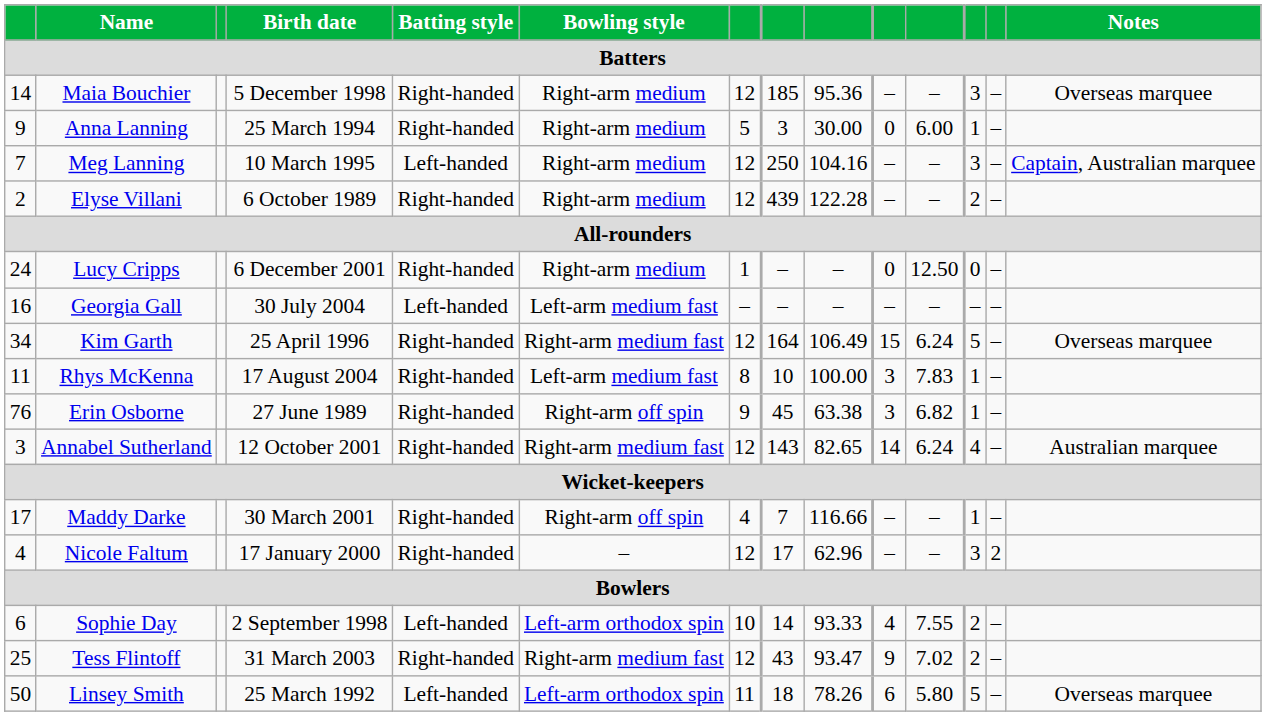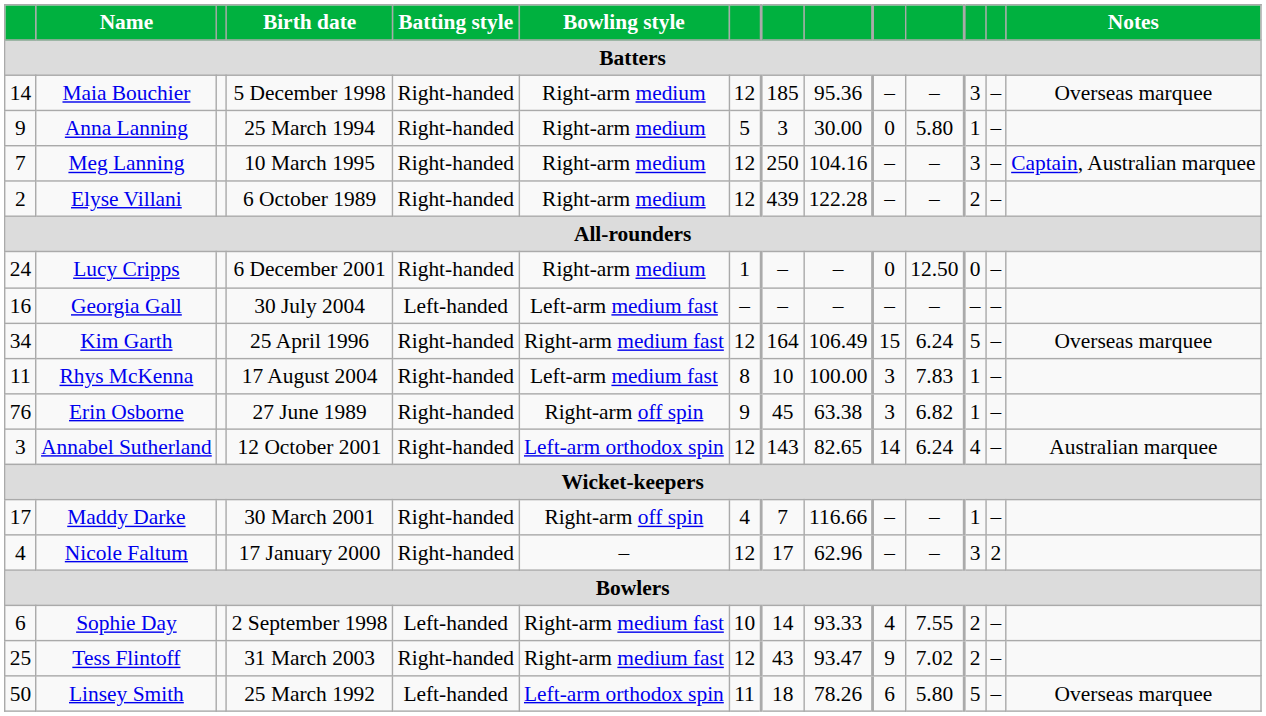Anna Lanning | column 11: 6.00 -> 5.80
Meg Lanning | Batting style: Left-handed -> Right-handed
Annabel Sutherland | Bowling style: Right-arm medium fast -> Left-arm orthodox spin
Sophie Day | Bowling style: Left-arm orthodox spin -> Right-arm medium fast
